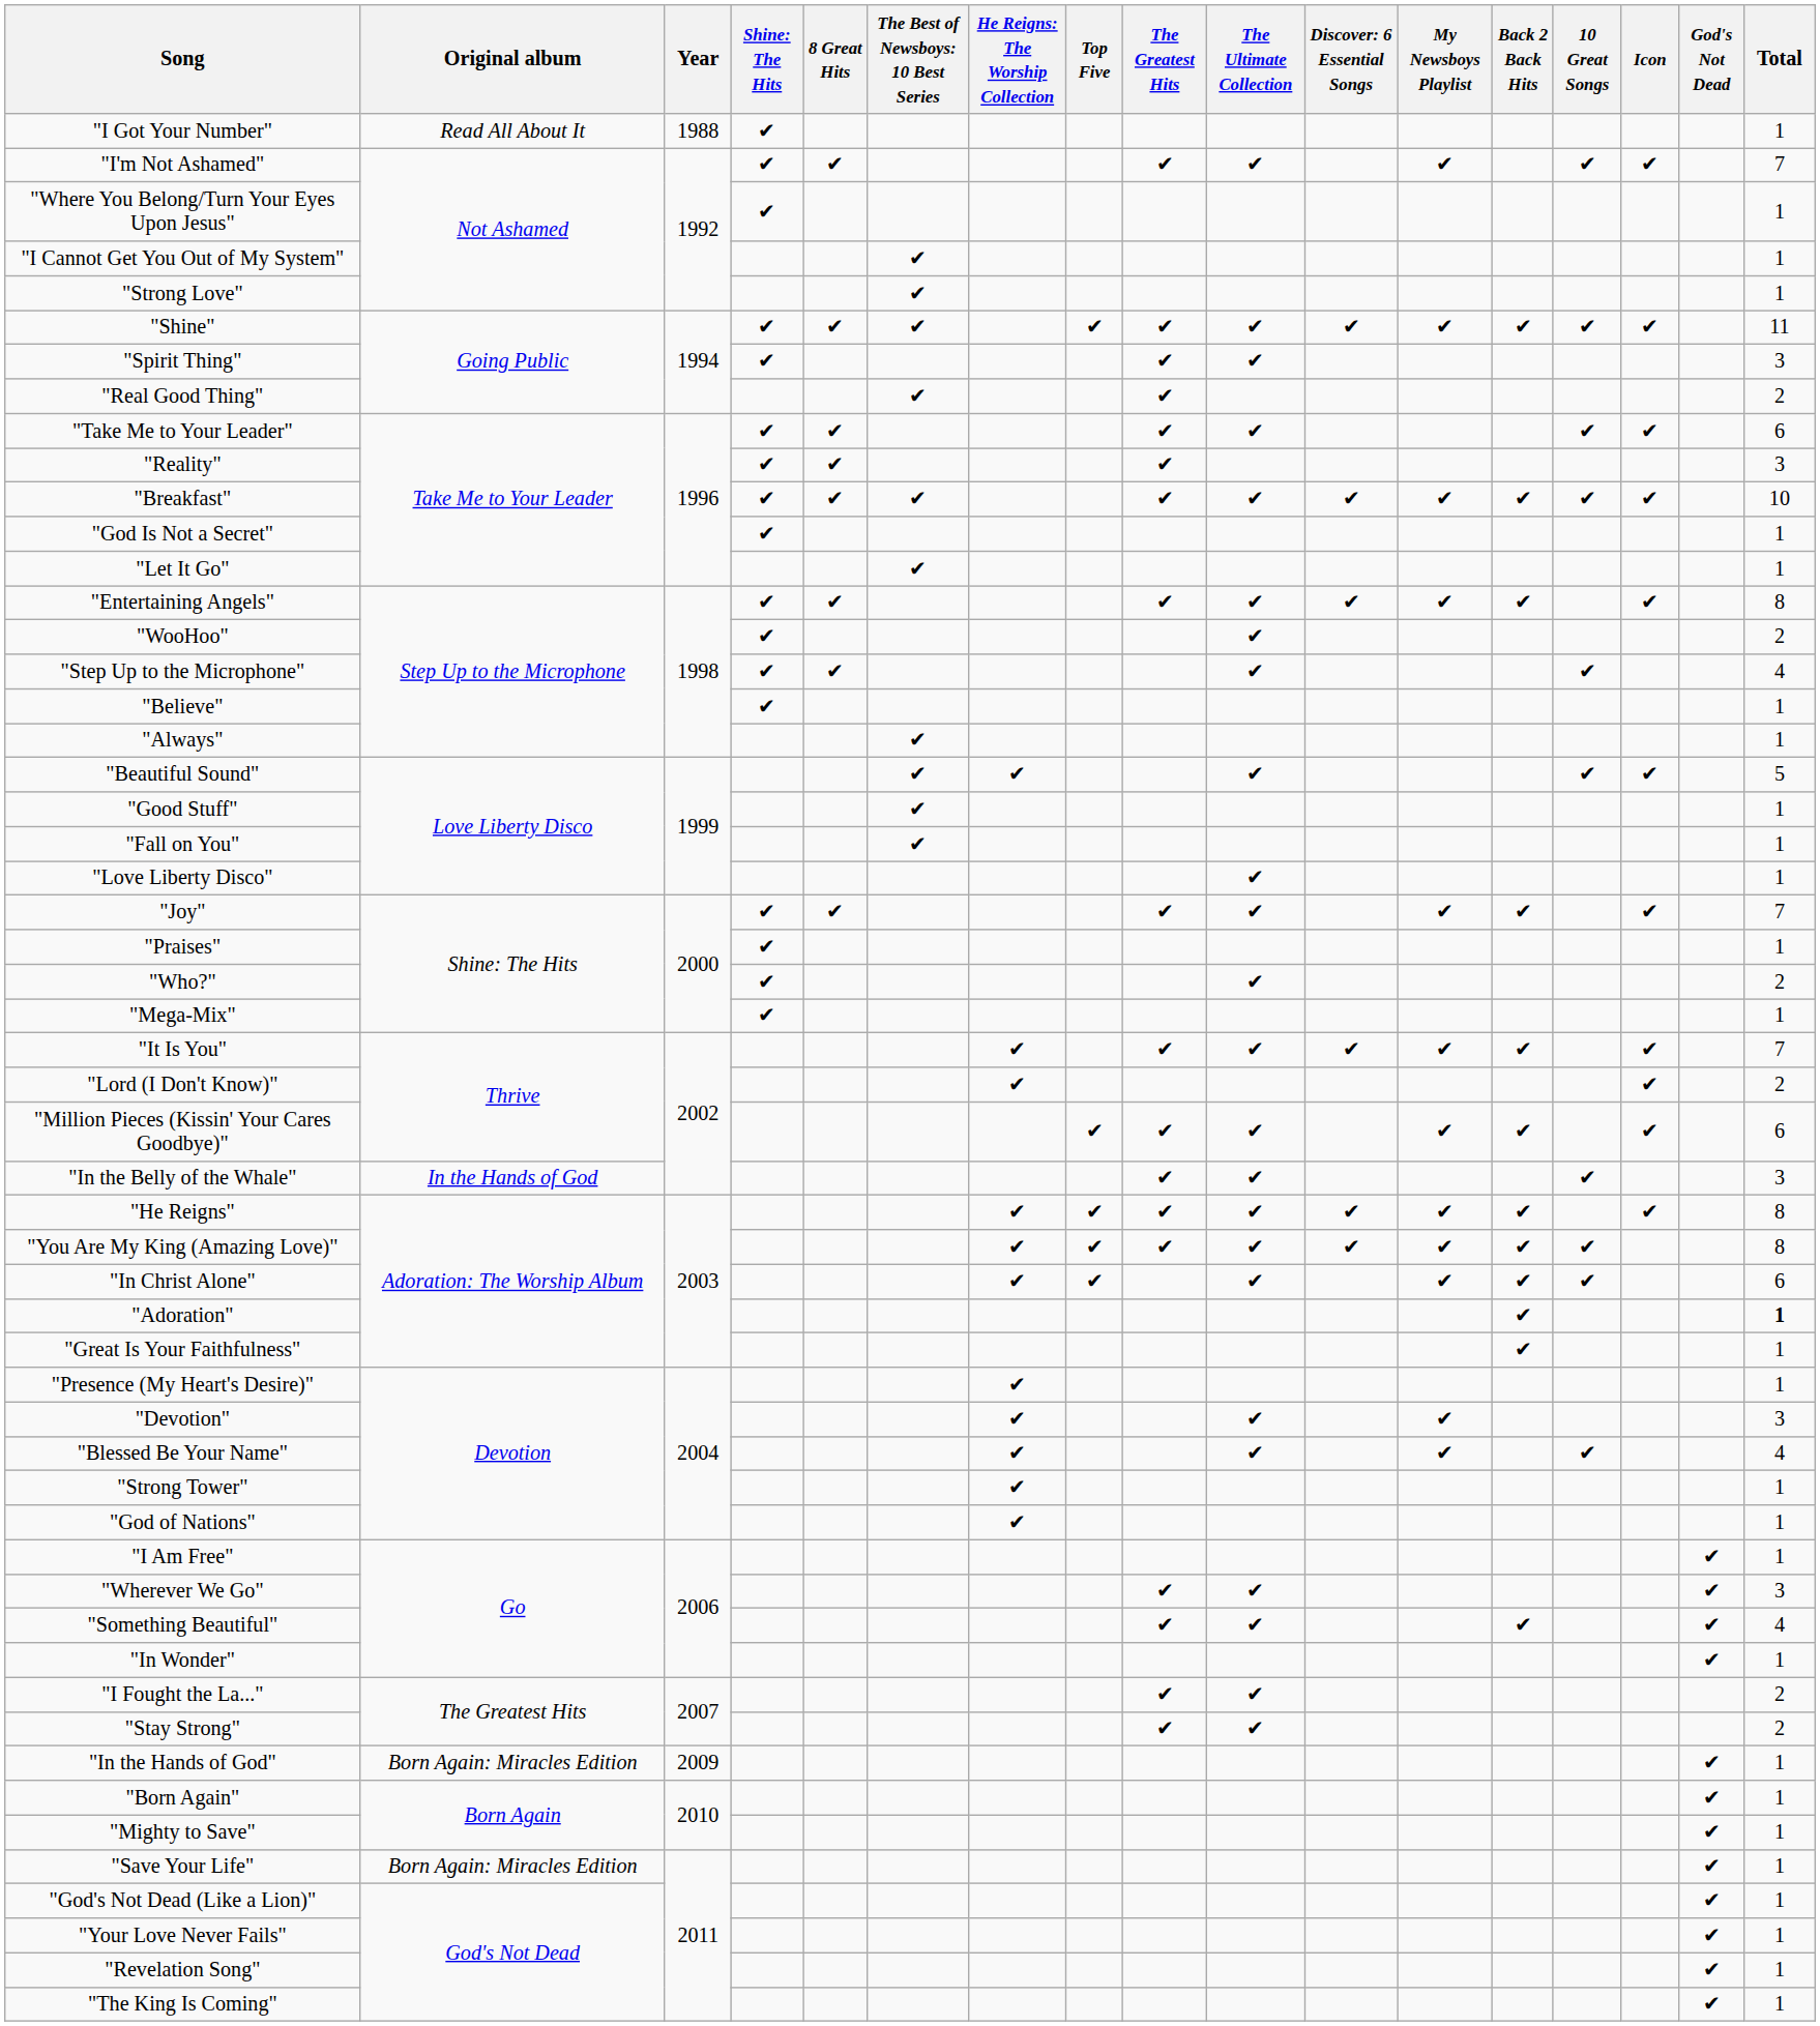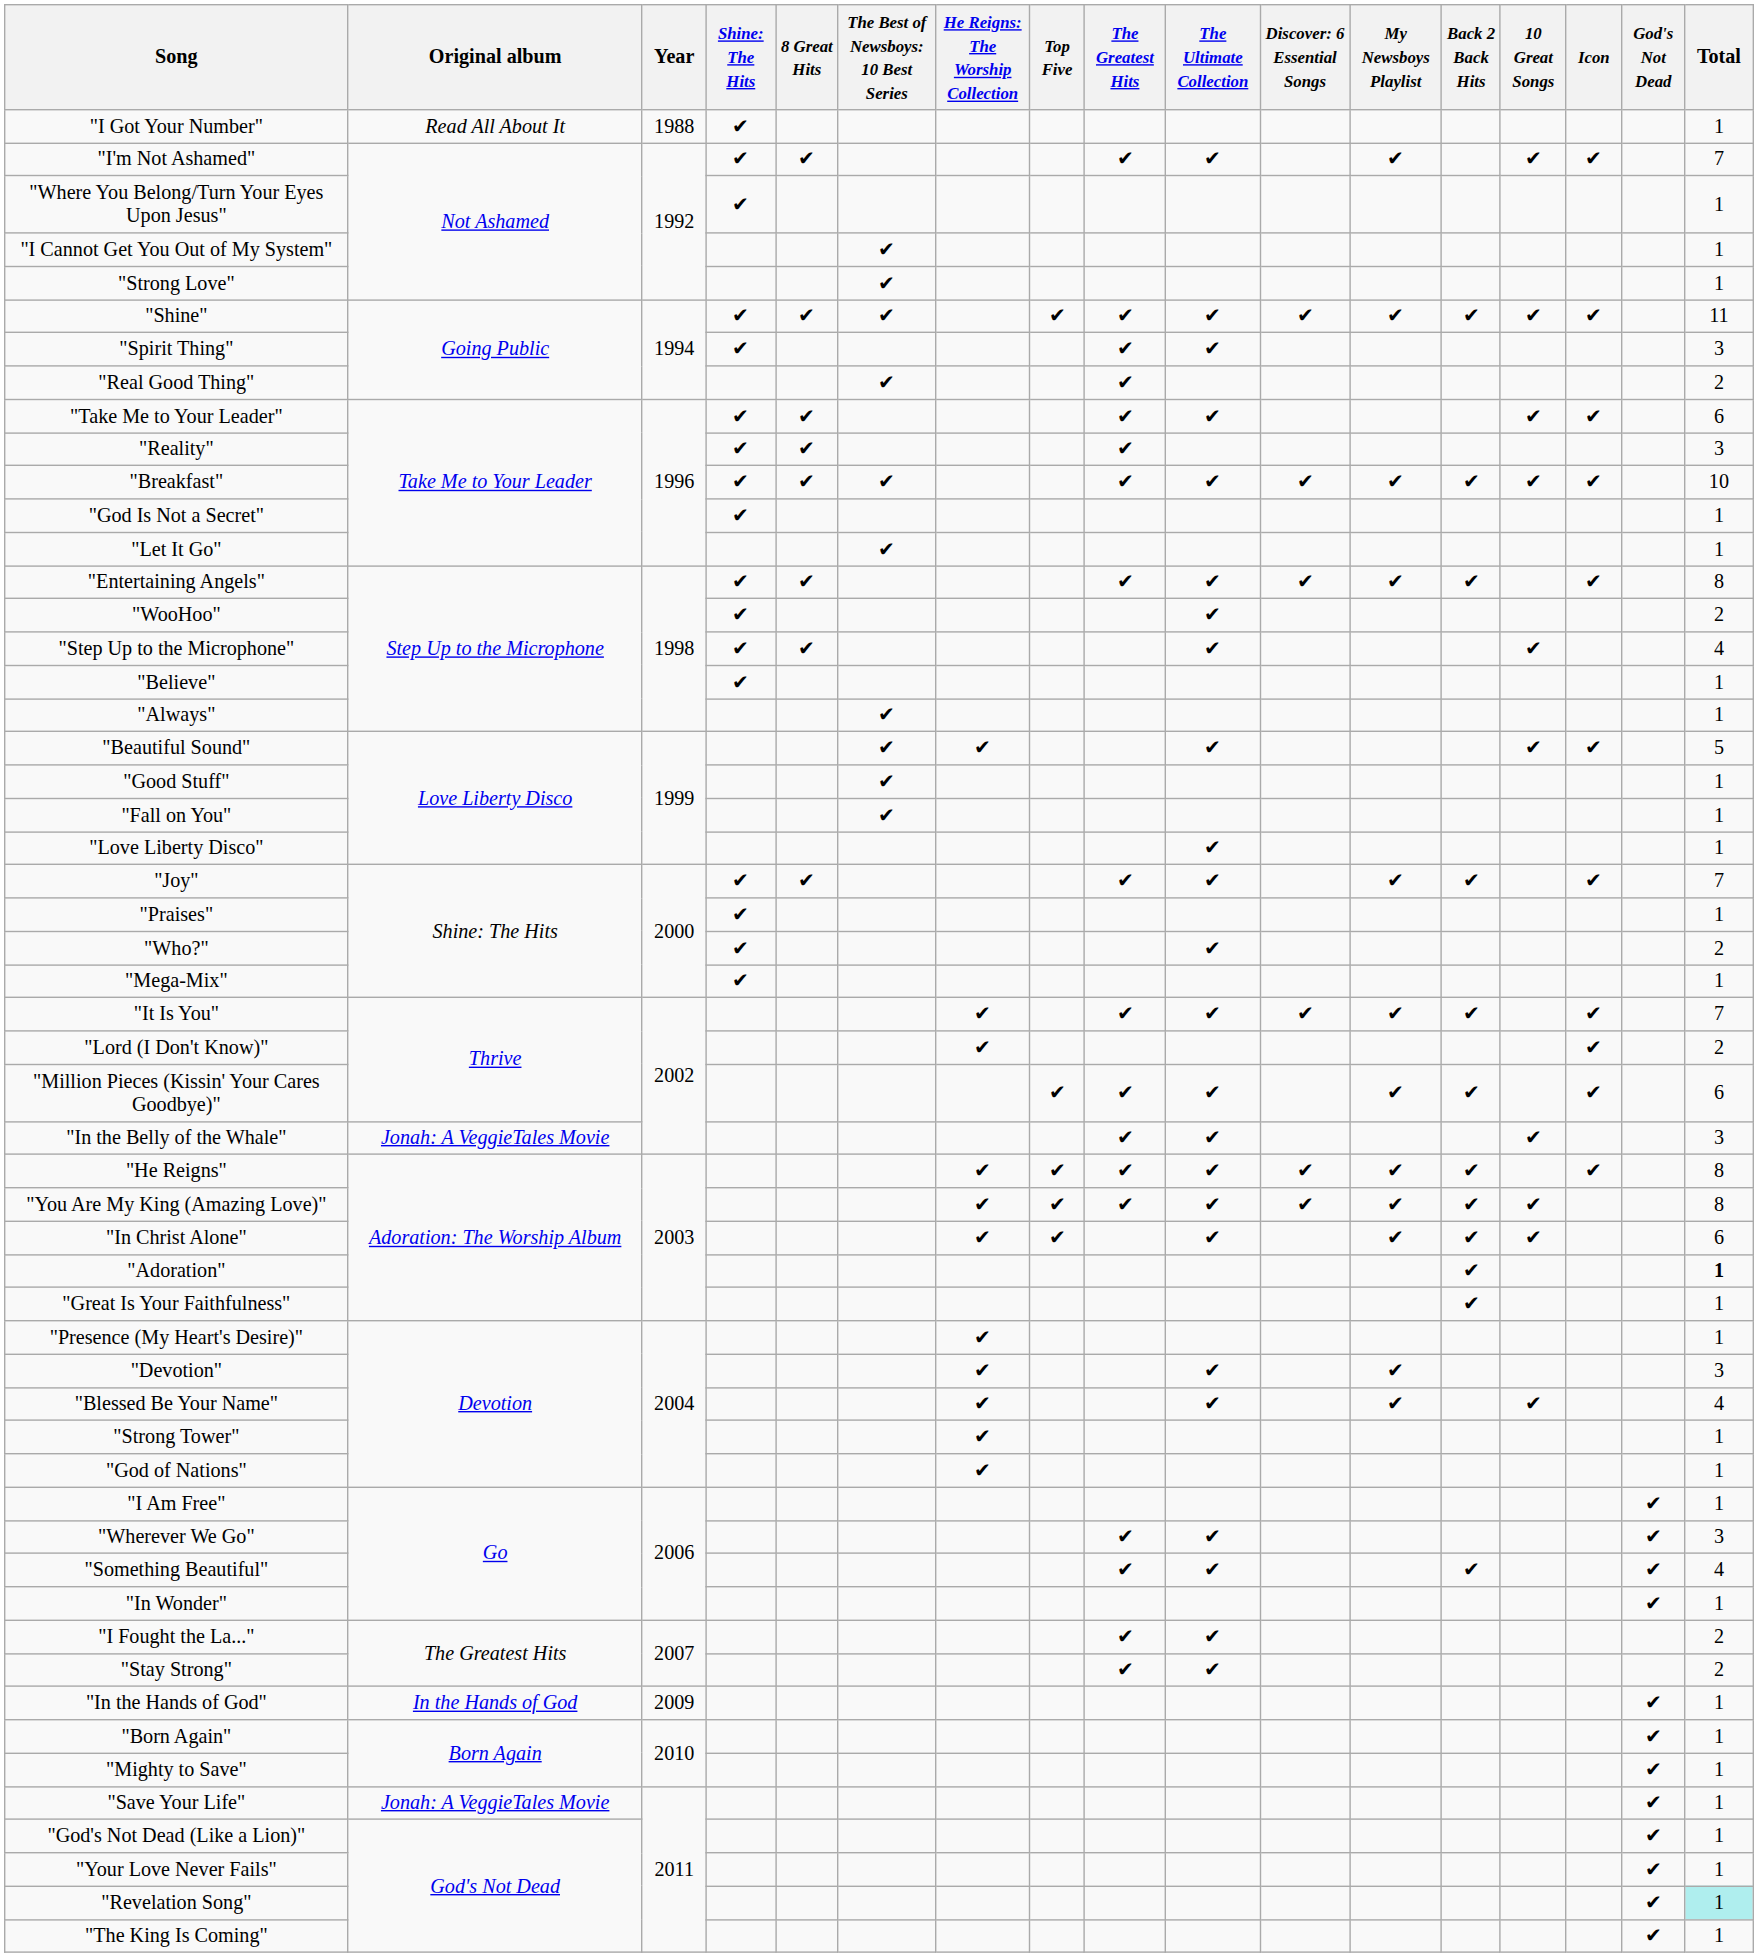"In the Belly of the Whale" | Original album: In the Hands of God -> Jonah: A VeggieTales Movie
"In the Hands of God" | Original album: Born Again: Miracles Edition -> In the Hands of God
"Save Your Life" | Original album: Born Again: Miracles Edition -> Jonah: A VeggieTales Movie
"Revelation Song" | Total: no background -> paleturquoise background
